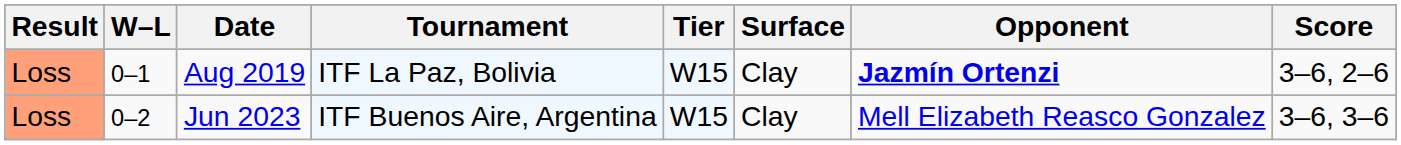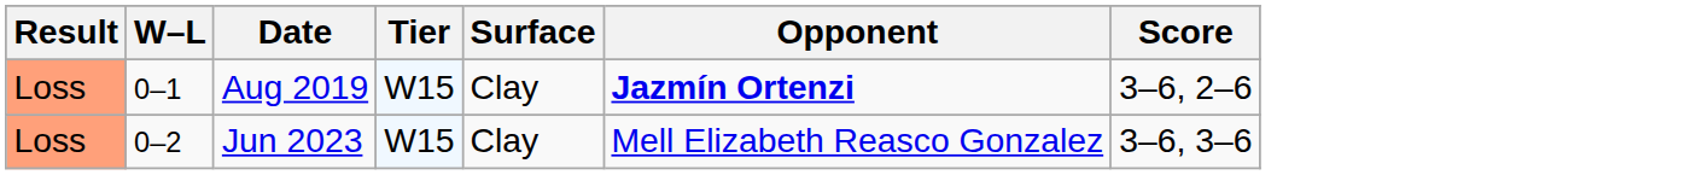- column: Tournament | ITF La Paz, Bolivia | ITF Buenos Aire, Argentina
